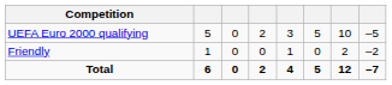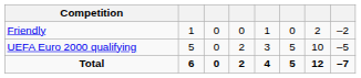rows swapped: Friendly <-> UEFA Euro 2000 qualifying
